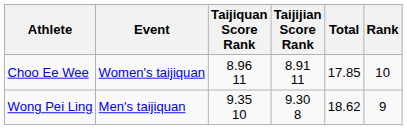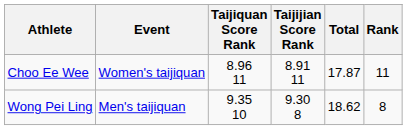Choo Ee Wee | Total: 17.85 -> 17.87
Choo Ee Wee | Rank: 10 -> 11
Wong Pei Ling | Rank: 9 -> 8
